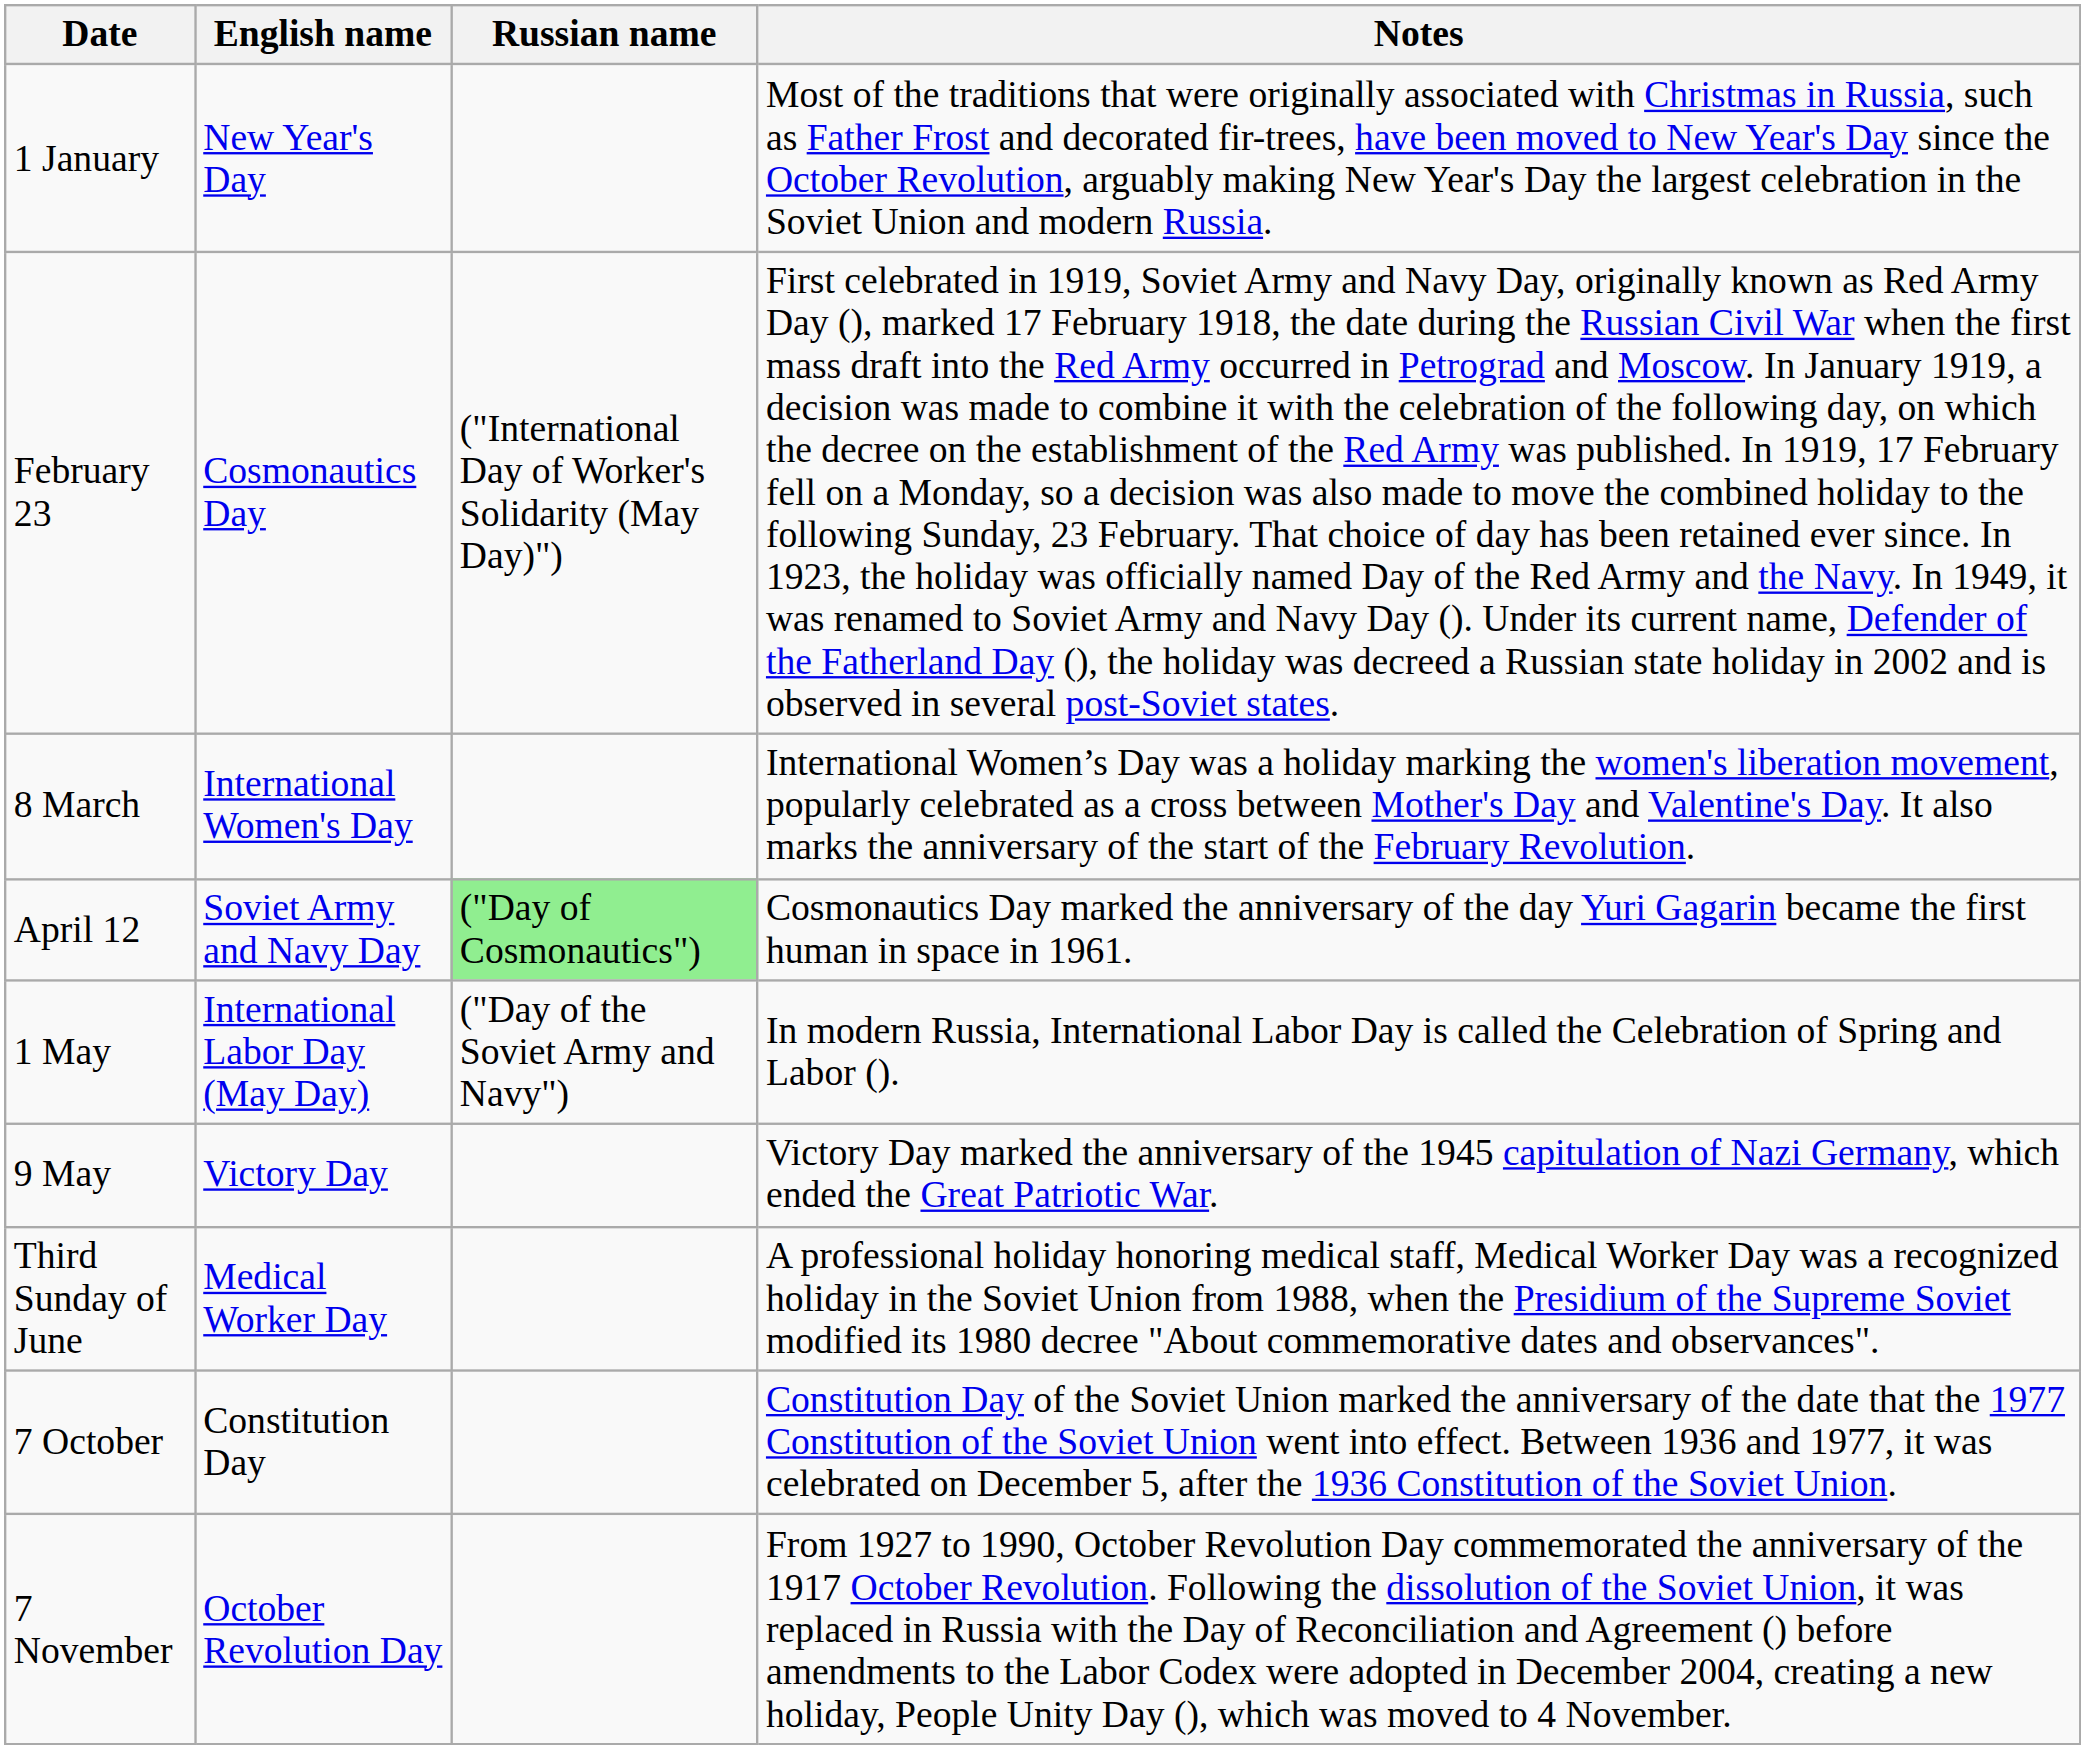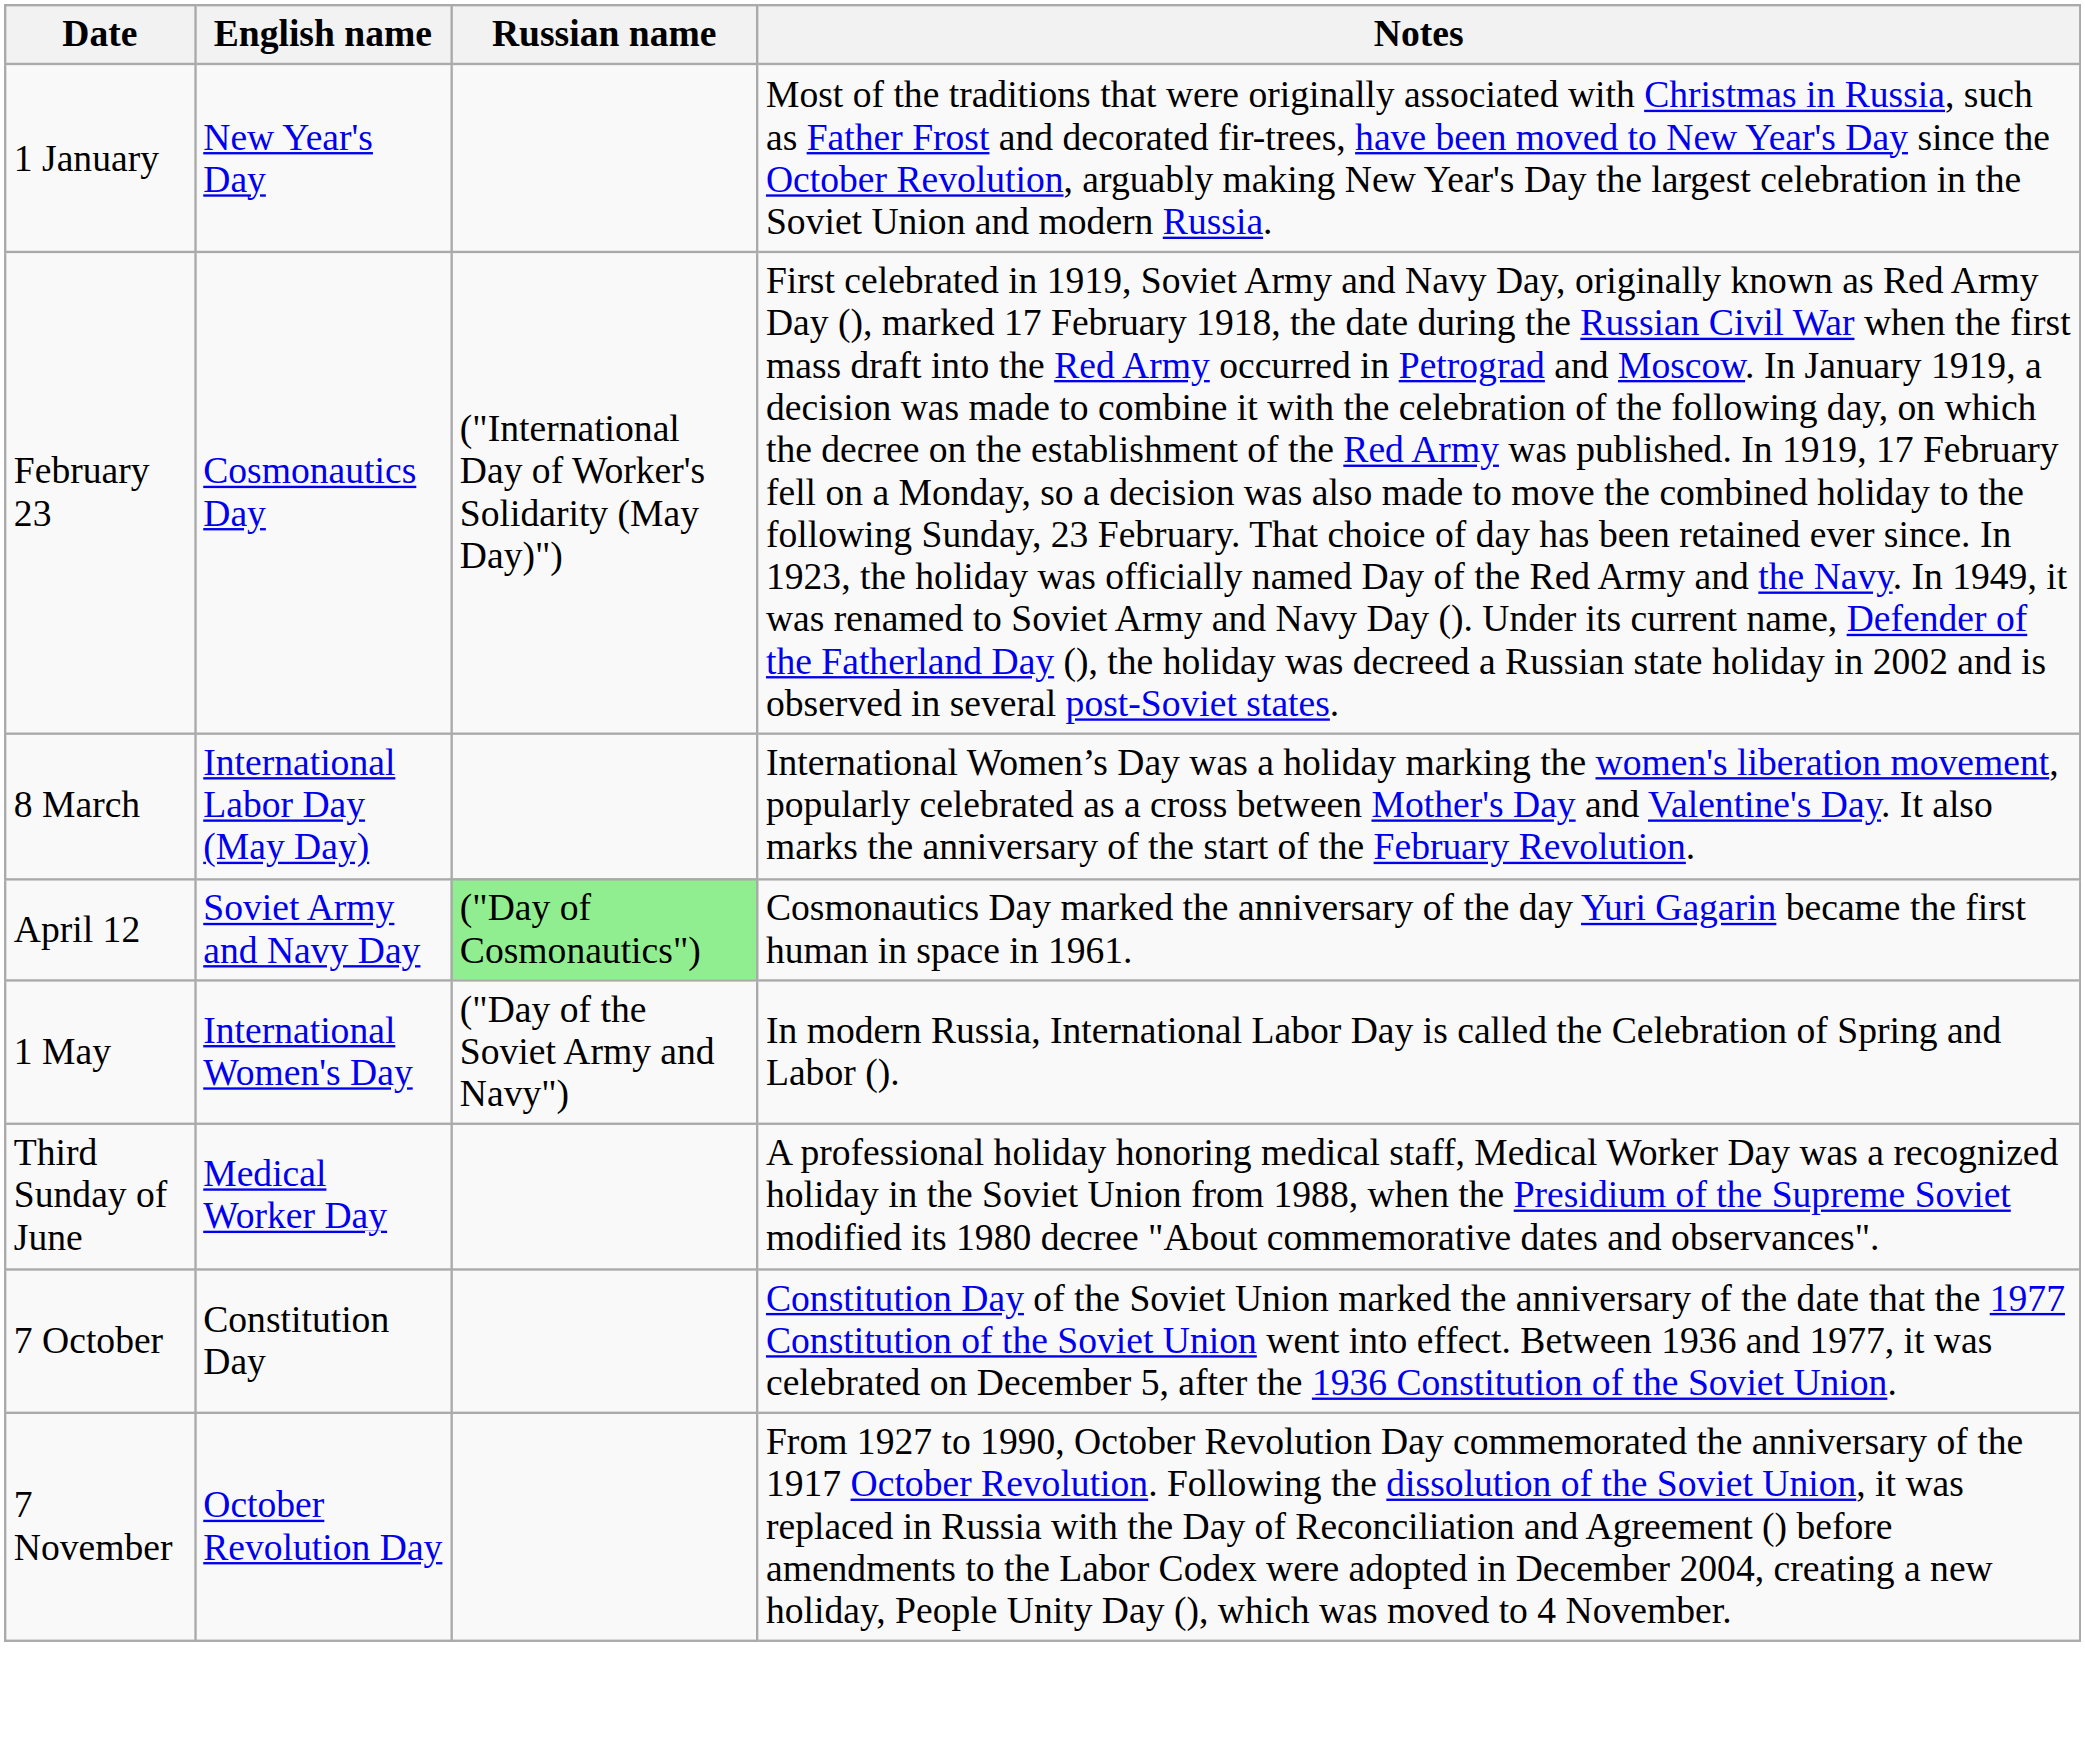8 March | English name: International Women's Day -> International Labor Day (May Day)
1 May | English name: International Labor Day (May Day) -> International Women's Day
- row: 9 May | Victory Day | Victory Day marked the anniversary of the 1945 capitulation of Nazi Germany, which ended the Great Patriotic War.
